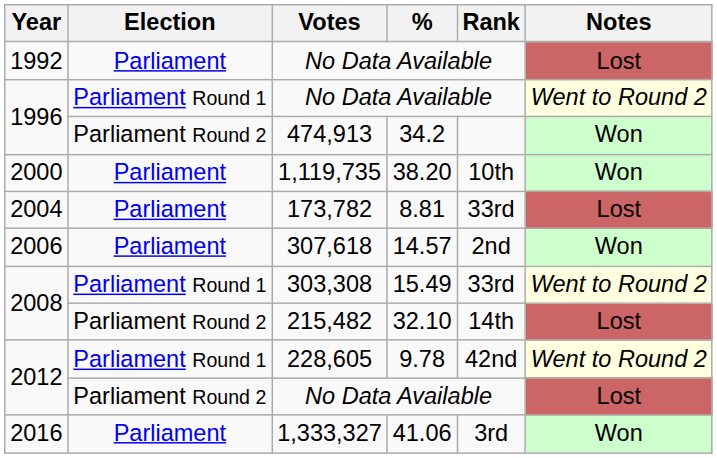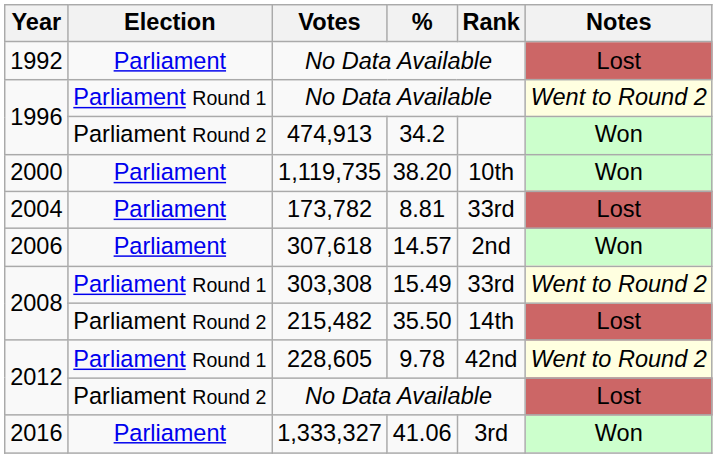215,482 | %: 32.10 -> 35.50
